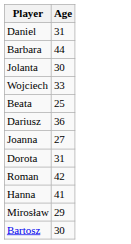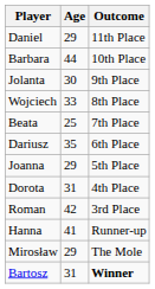+ column: Outcome | 11th Place | 10th Place | 9th Place | 8th Place | 7th Place | 6th Place | 5th Place | 4th Place | 3rd Place | Runner-up | The Mole | Winner
Daniel | Age: 31 -> 29
Dariusz | Age: 36 -> 35
Joanna | Age: 27 -> 29
Bartosz | Age: 30 -> 31
